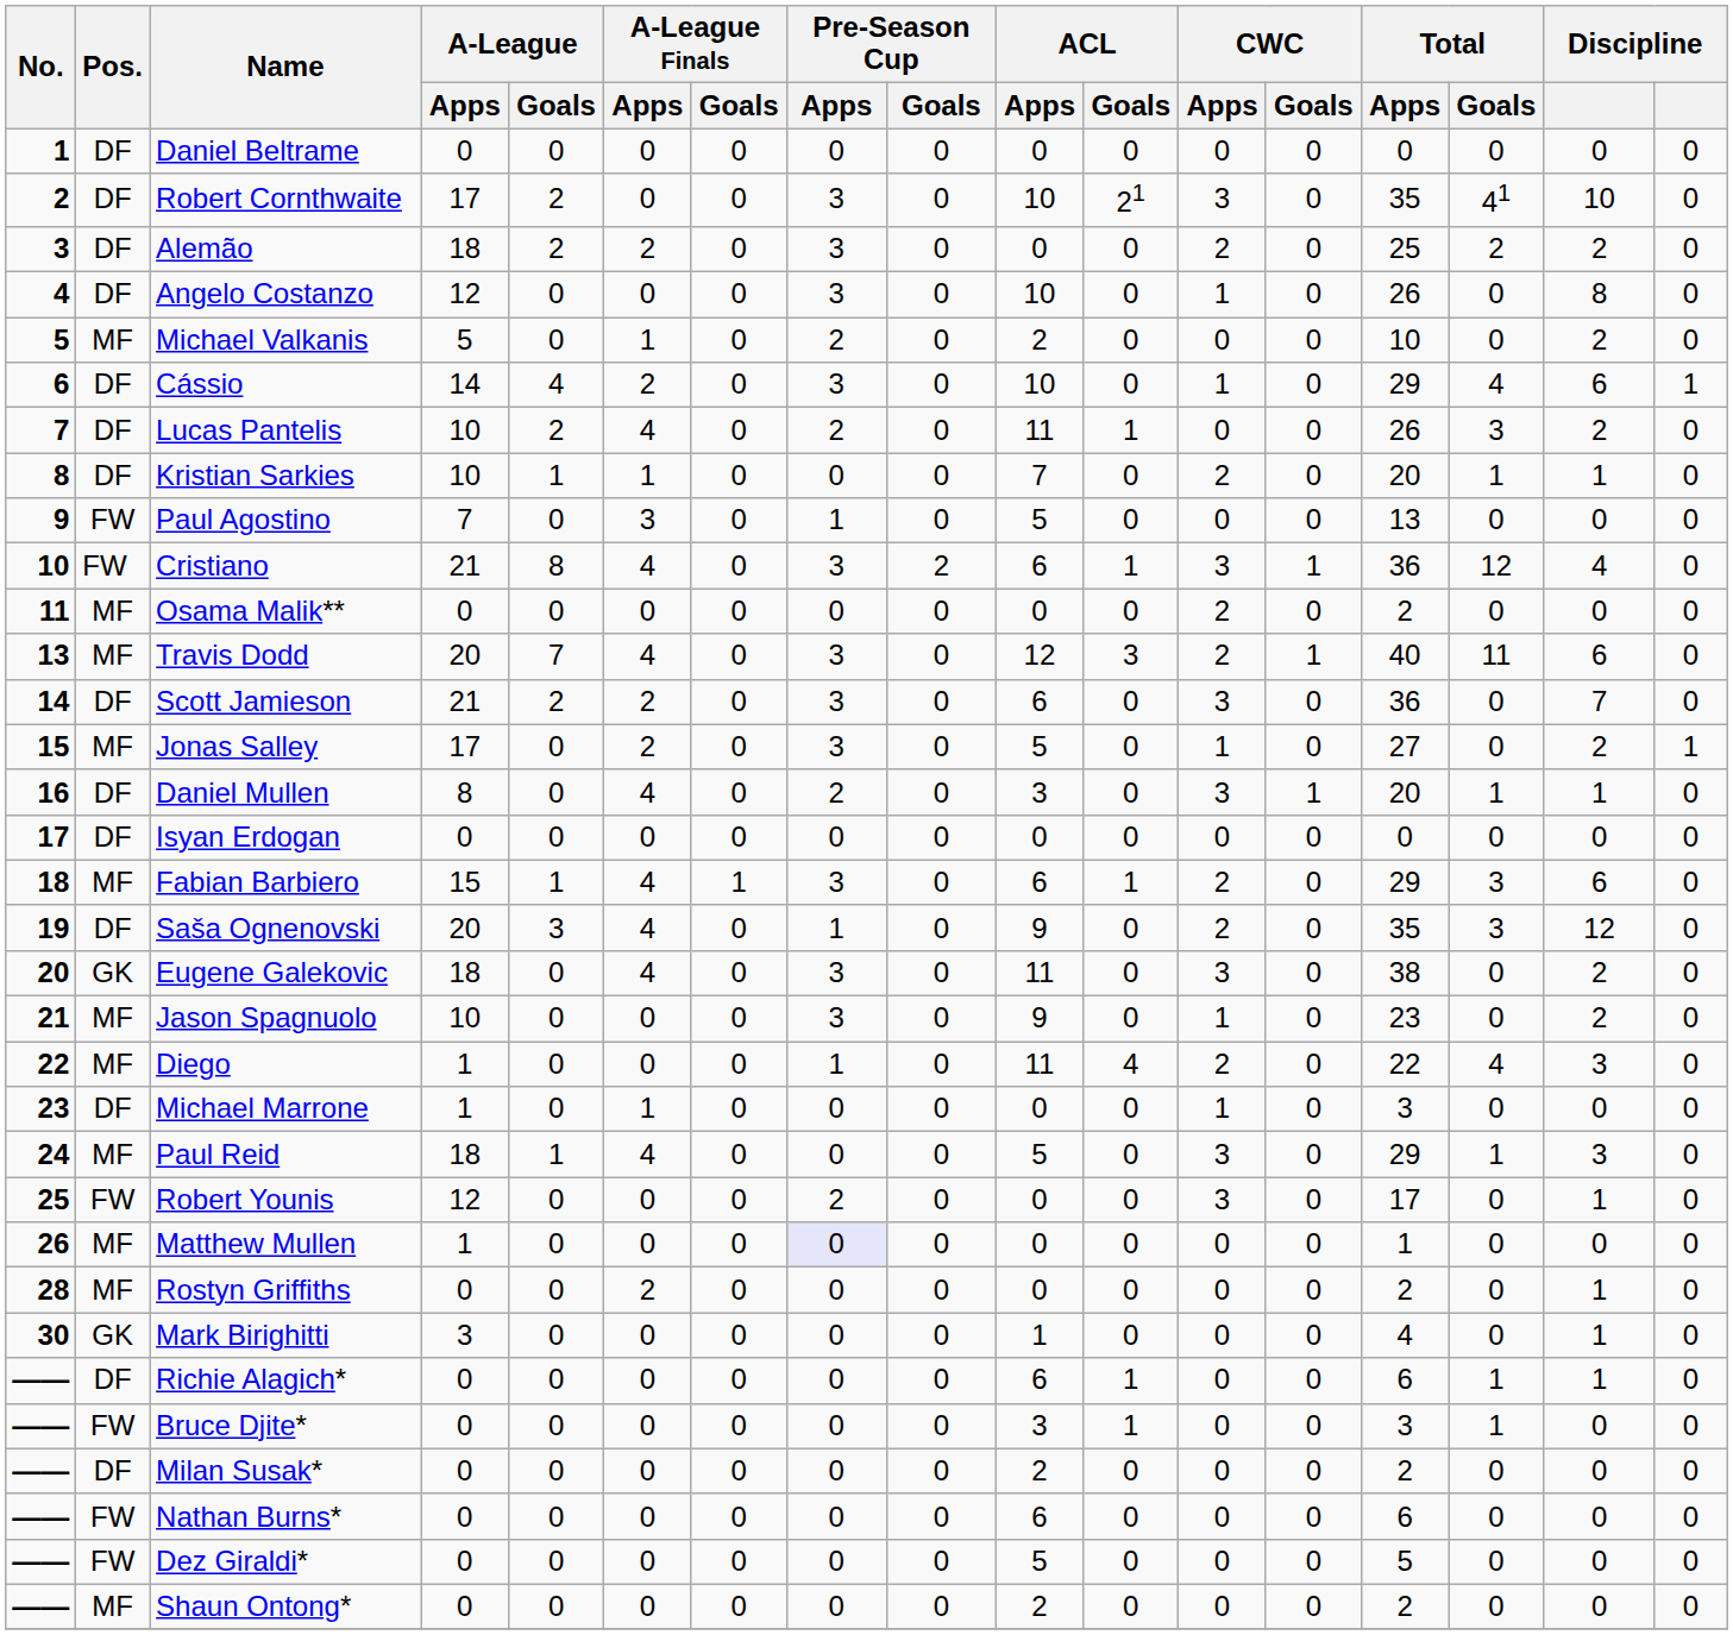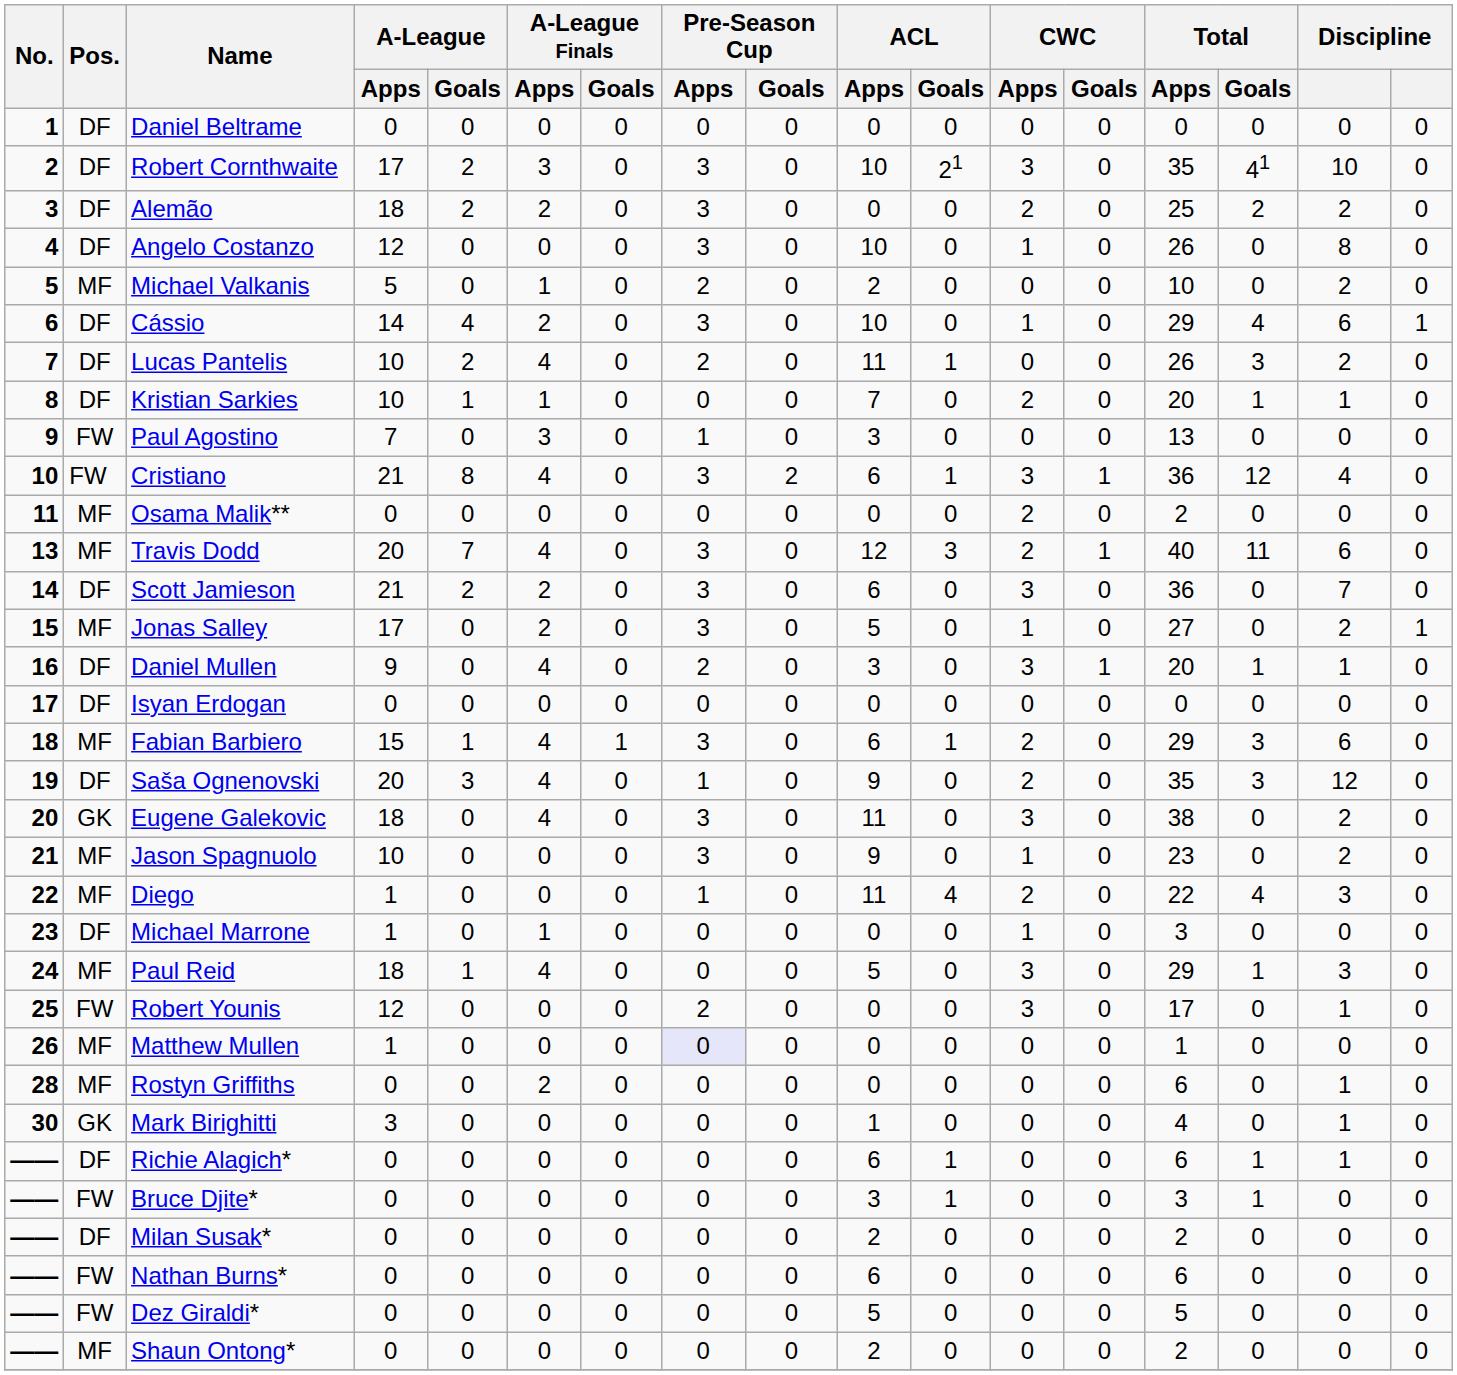Robert Cornthwaite | A-League Finals / Apps: 0 -> 3
Paul Agostino | ACL / Apps: 5 -> 3
Daniel Mullen | A-League / Apps: 8 -> 9
Rostyn Griffiths | Total / Apps: 2 -> 6
